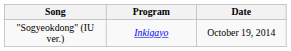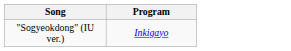- column: Date | October 19, 2014
